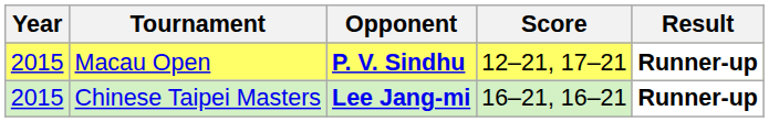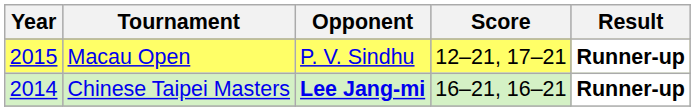Macau Open | Opponent: bold -> normal
Chinese Taipei Masters | Year: 2015 -> 2014
